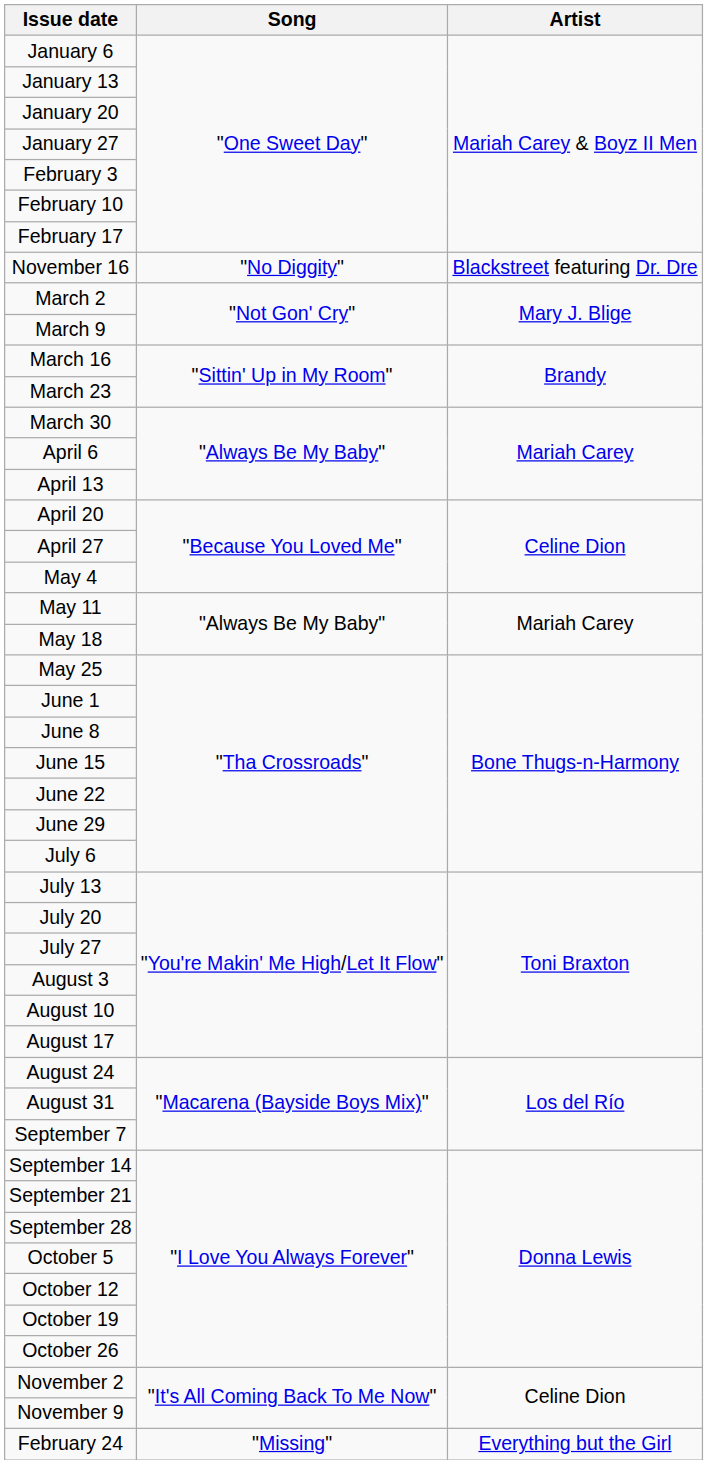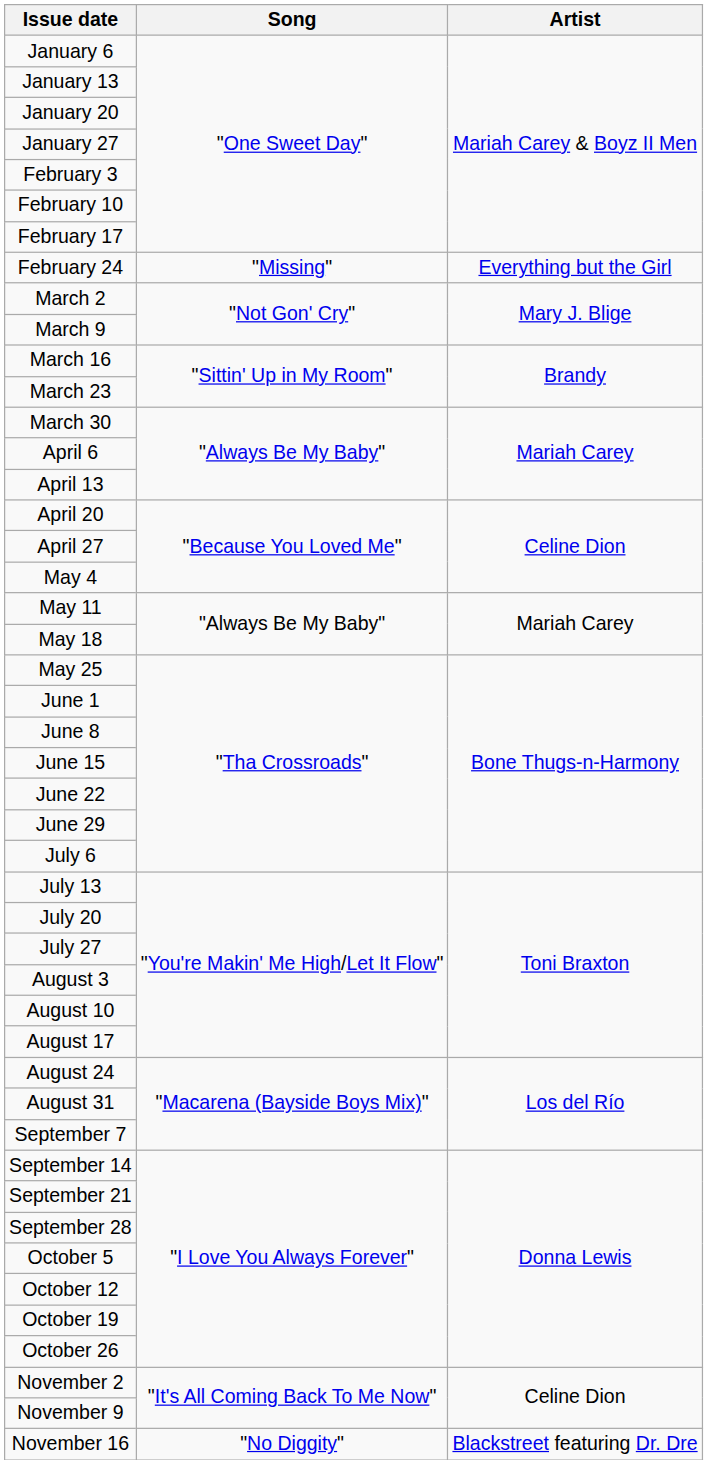rows swapped: February 24 <-> November 16
